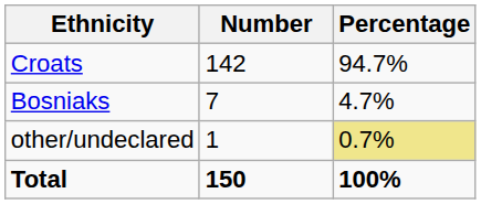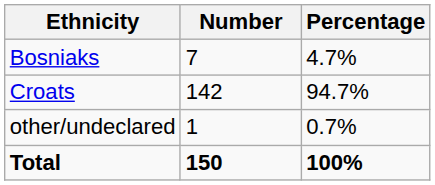rows swapped: Croats <-> Bosniaks
other/undeclared | Percentage: khaki background -> no background
